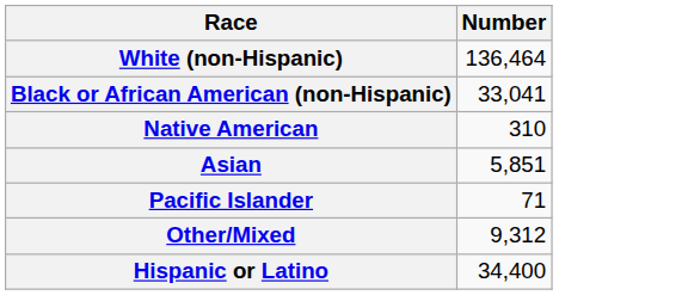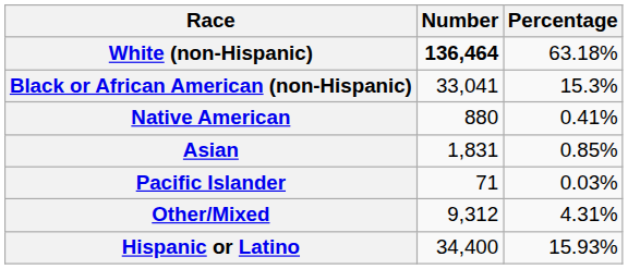+ column: Percentage | 63.18% | 15.3% | 0.41% | 0.85% | 0.03% | 4.31% | 15.93%
White (non-Hispanic) | Number: normal -> bold
Native American | Number: 310 -> 880
Asian | Number: 5,851 -> 1,831
